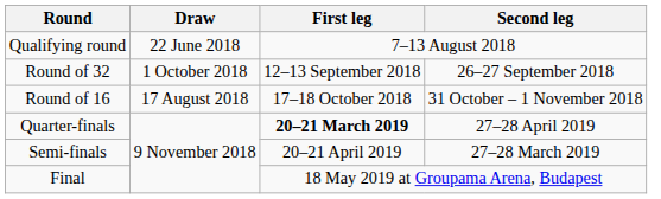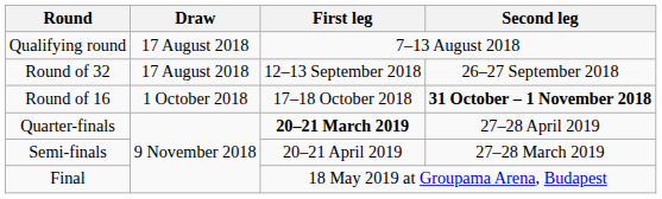Qualifying round | Draw: 22 June 2018 -> 17 August 2018
Round of 32 | Draw: 1 October 2018 -> 17 August 2018
Round of 16 | Draw: 17 August 2018 -> 1 October 2018
Round of 16 | Second leg: normal -> bold
